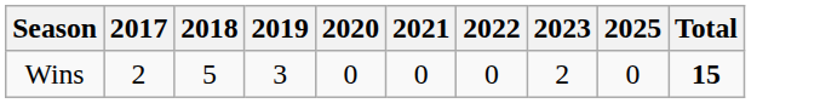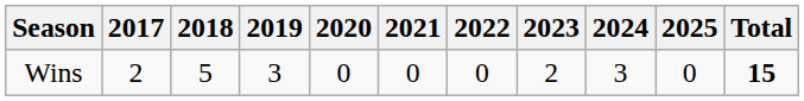+ column: 2024 | 3
